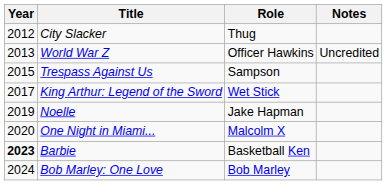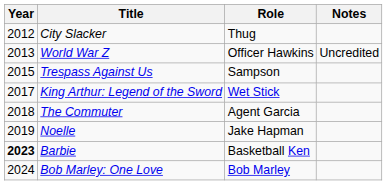+ row: 2018 | The Commuter | Agent Garcia
- row: 2020 | One Night in Miami... | Malcolm X
